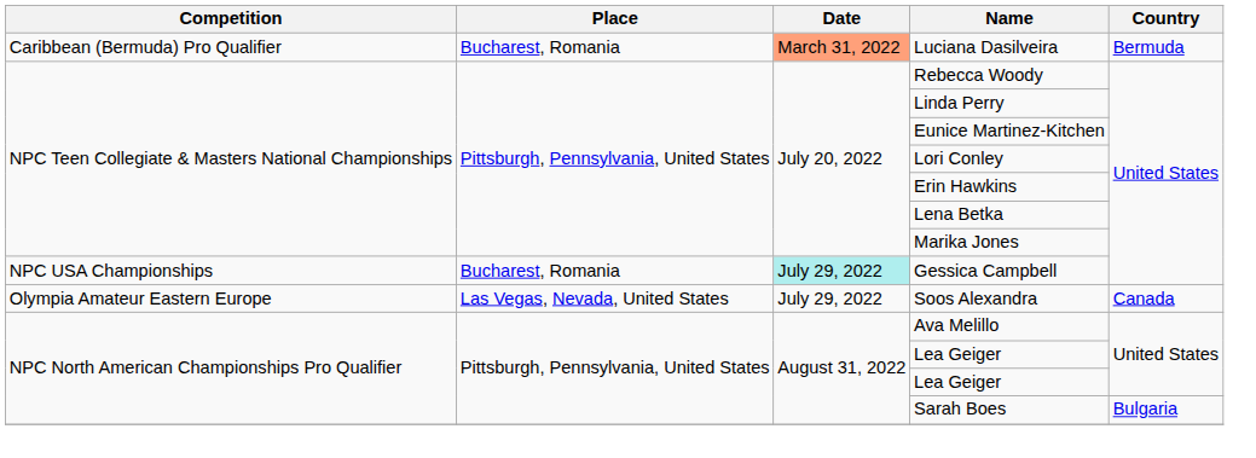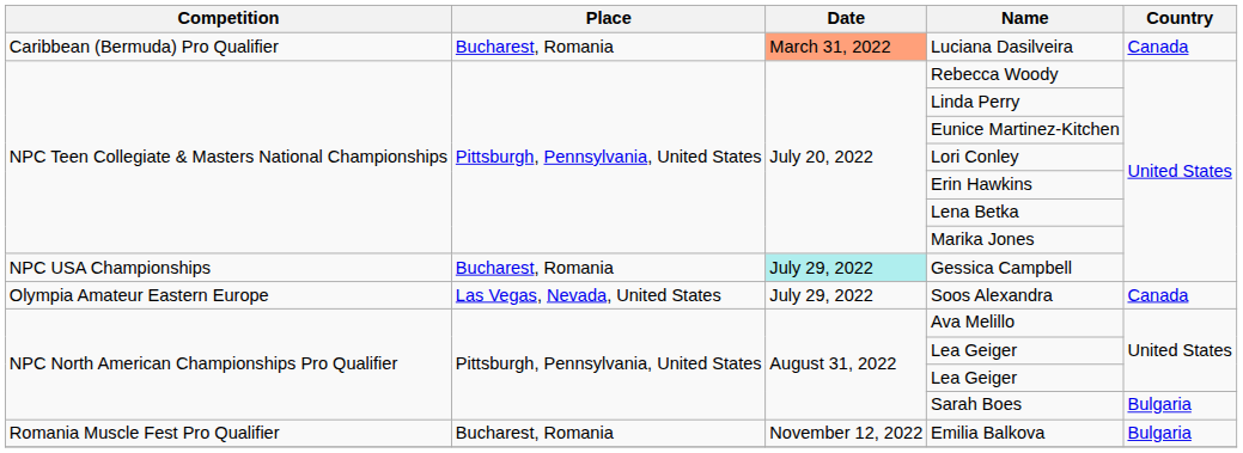Luciana Dasilveira | Country: Bermuda -> Canada
+ row: Romania Muscle Fest Pro Qualifier | Bucharest, Romania | November 12, 2022 | Emilia Balkova | Bulgaria
